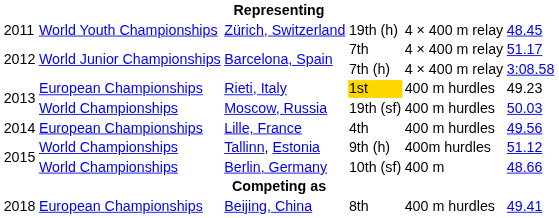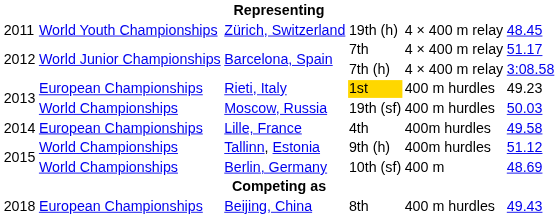4th | column 5: 400 m hurdles -> 400m hurdles
4th | column 6: 49.56 -> 49.58
10th (sf) | column 6: 48.66 -> 48.69
8th | column 6: 49.41 -> 49.43
